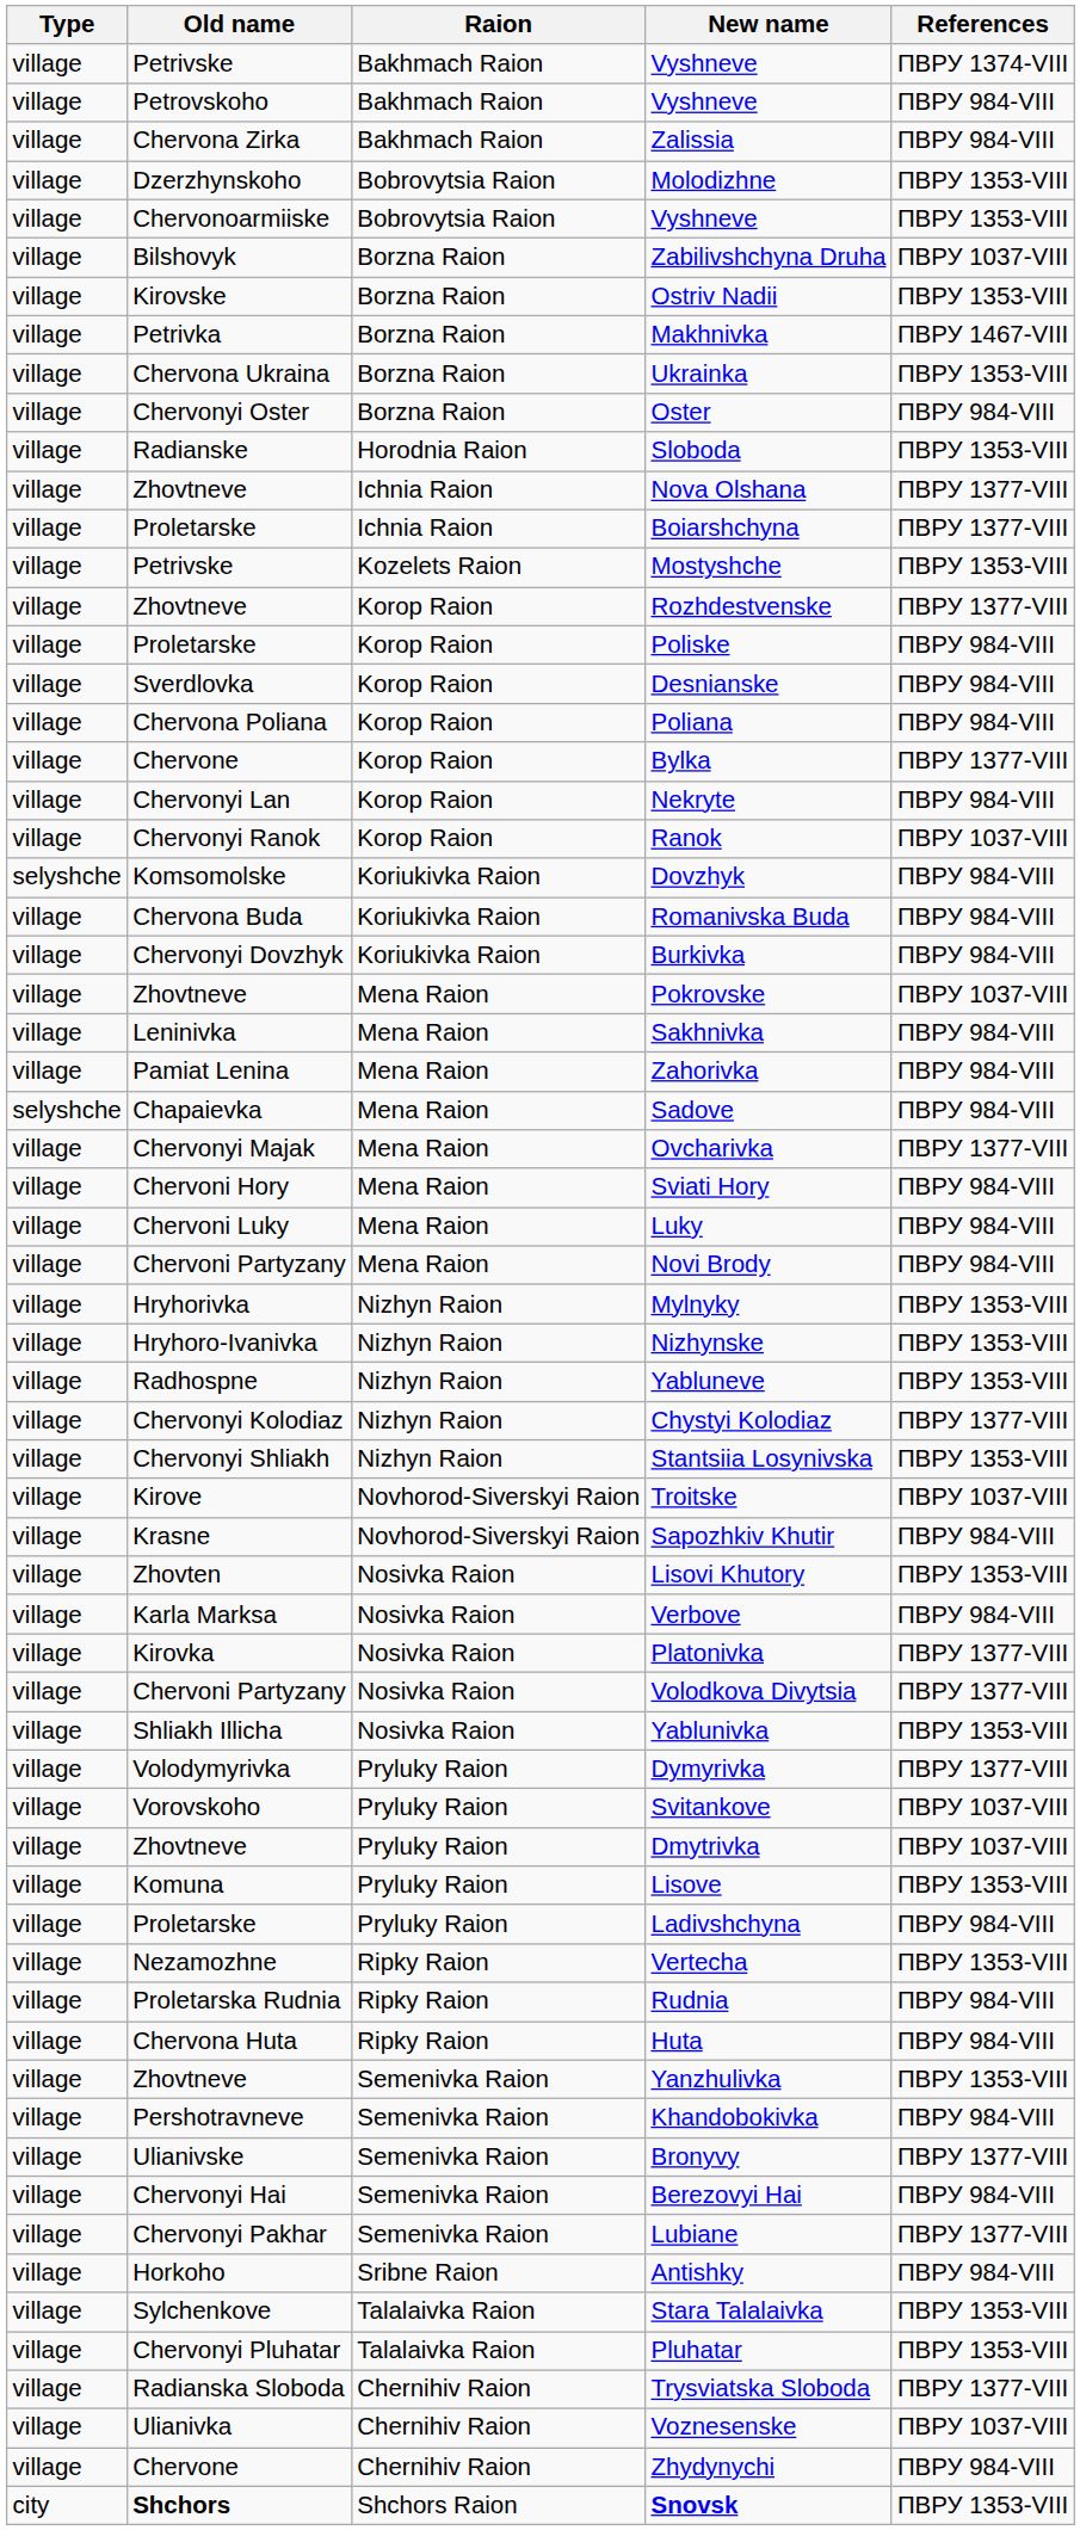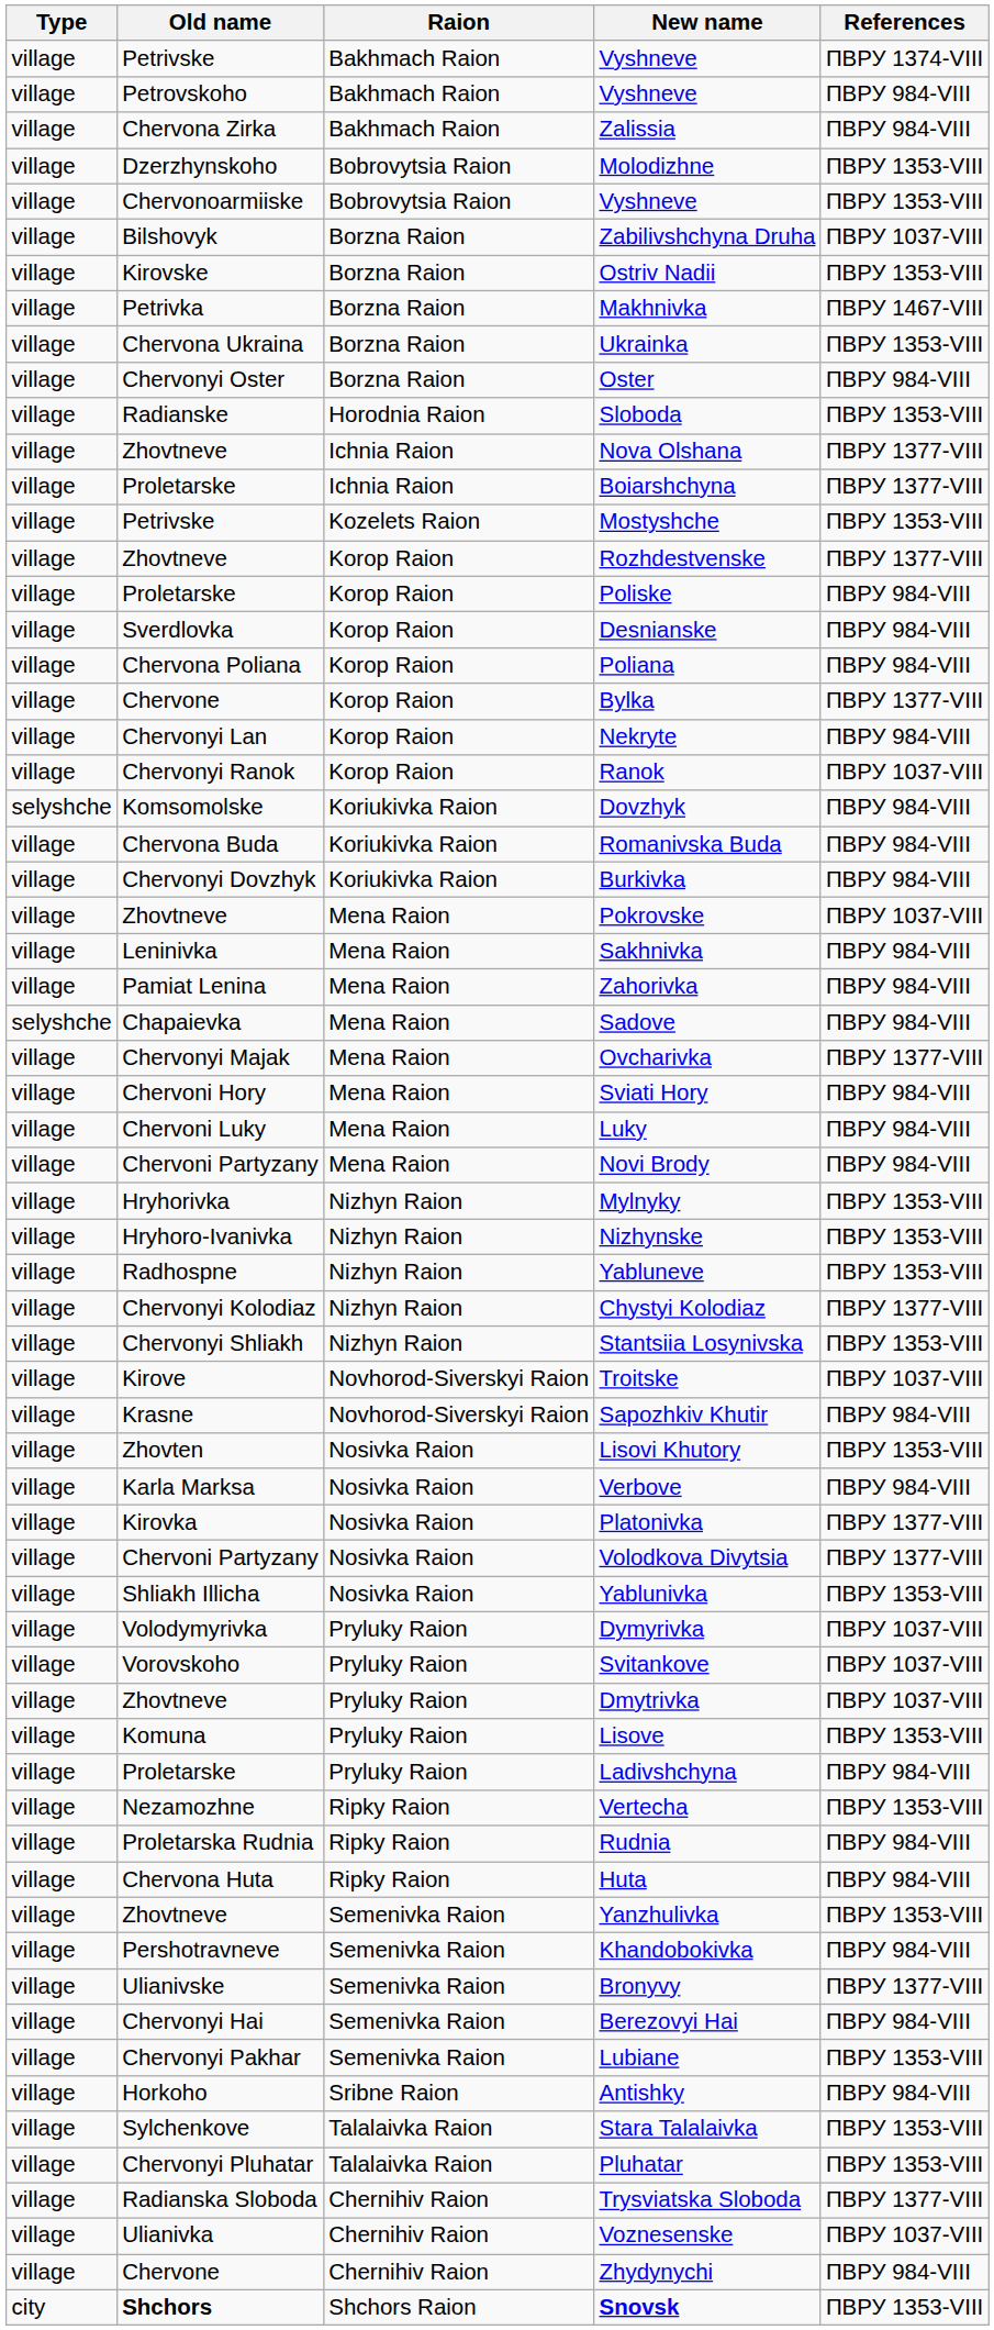Dymyrivka | References: ПВРУ 1377-VIII -> ПВРУ 1037-VIII
Lubiane | References: ПВРУ 1377-VIII -> ПВРУ 1353-VIII
